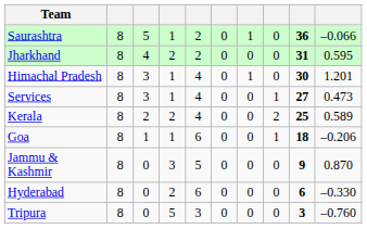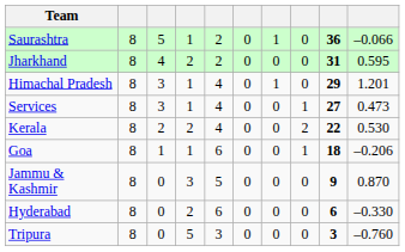Himachal Pradesh | column 9: 30 -> 29
Kerala | column 9: 25 -> 22
Kerala | column 10: 0.589 -> 0.530
